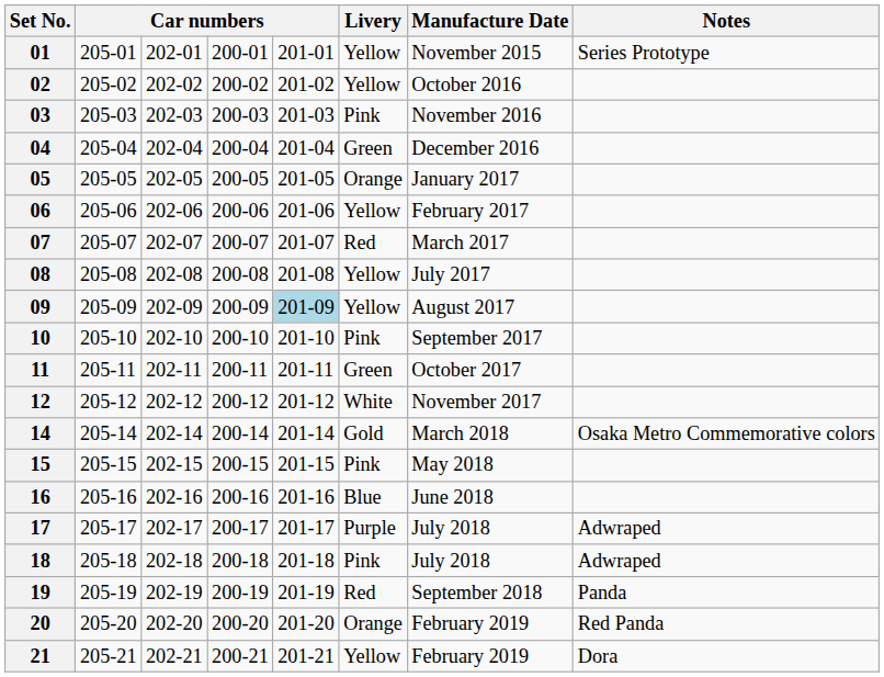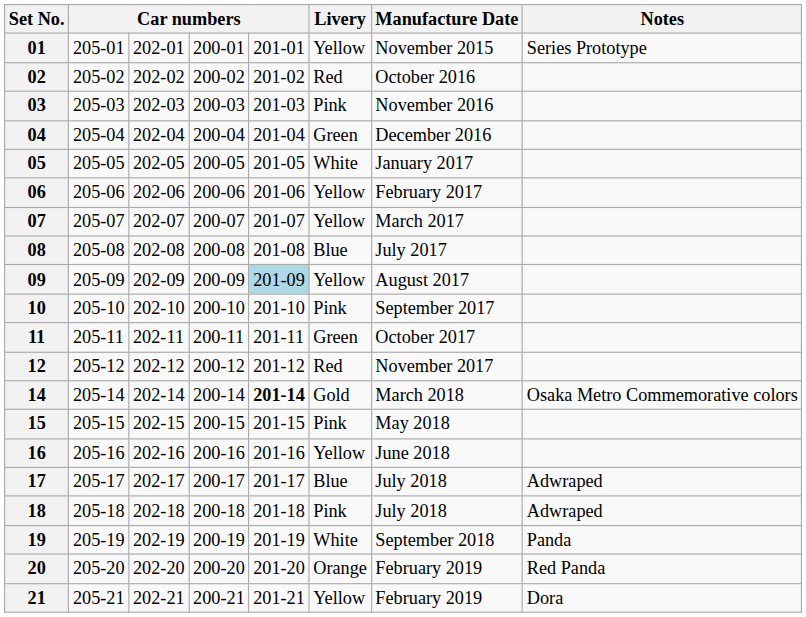02 | Livery: Yellow -> Red
05 | Livery: Orange -> White
07 | Livery: Red -> Yellow
08 | Livery: Yellow -> Blue
12 | Livery: White -> Red
14 | column 5: normal -> bold
16 | Livery: Blue -> Yellow
17 | Livery: Purple -> Blue
19 | Livery: Red -> White
